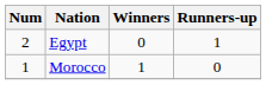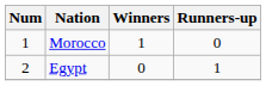rows swapped: Morocco <-> Egypt
